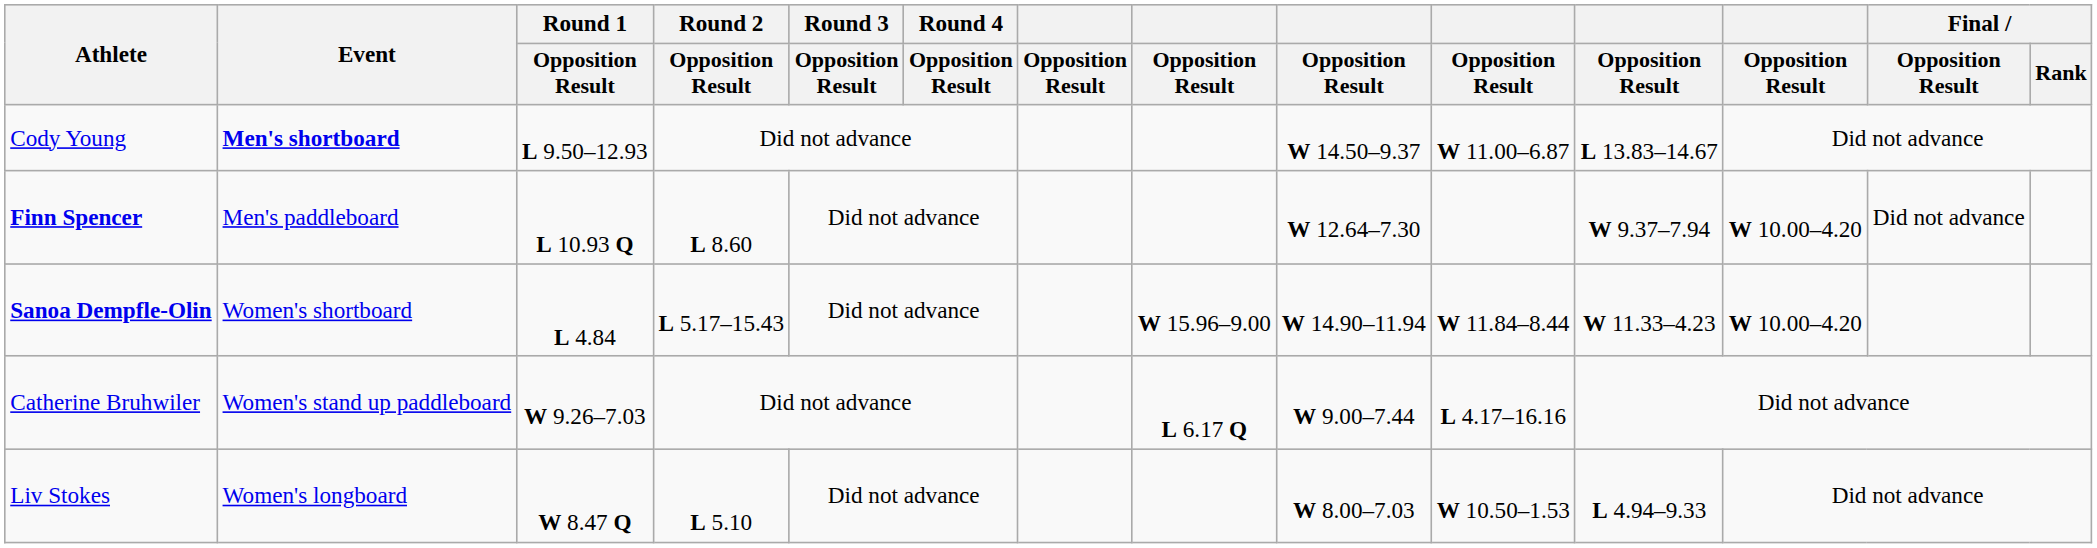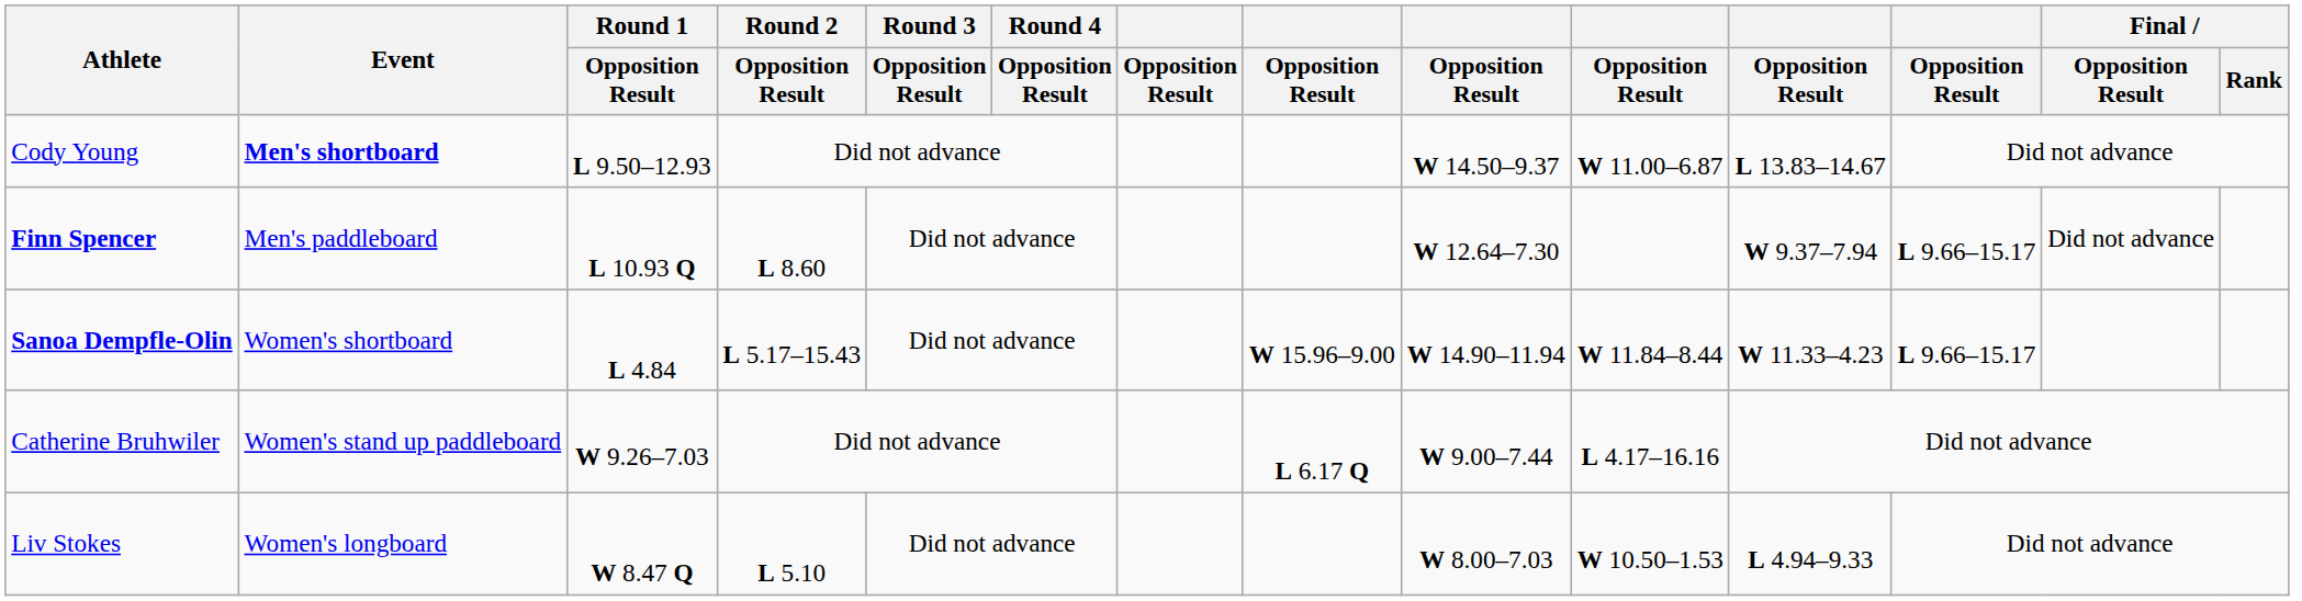Finn Spencer | column 12: W 10.00–4.20 -> L 9.66–15.17
Sanoa Dempfle-Olin | column 12: W 10.00–4.20 -> L 9.66–15.17
